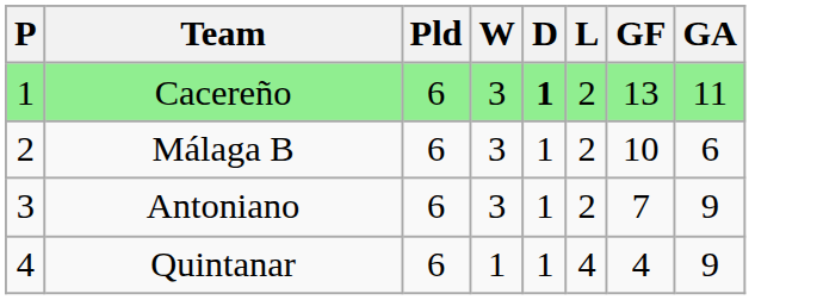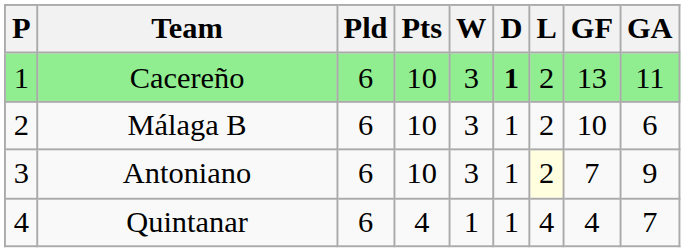+ column: Pts | 10 | 10 | 10 | 4
Antoniano | L: no background -> lightyellow background
Quintanar | GA: 9 -> 7
